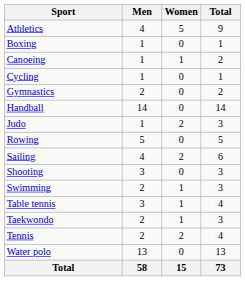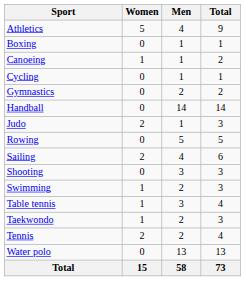columns swapped: Men <-> Women
